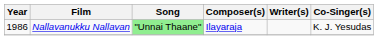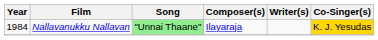Nallavanukku Nallavan | Year: 1986 -> 1984
Nallavanukku Nallavan | Co-Singer(s): no background -> gold background
